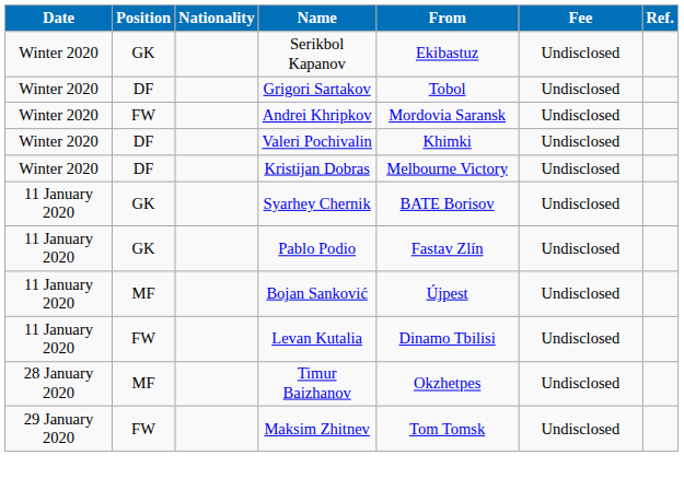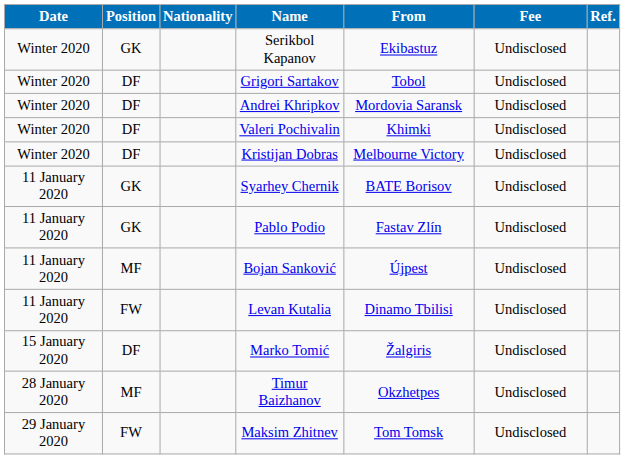Andrei Khripkov | Position: FW -> DF
+ row: 15 January 2020 | DF | Marko Tomić | Žalgiris | Undisclosed
